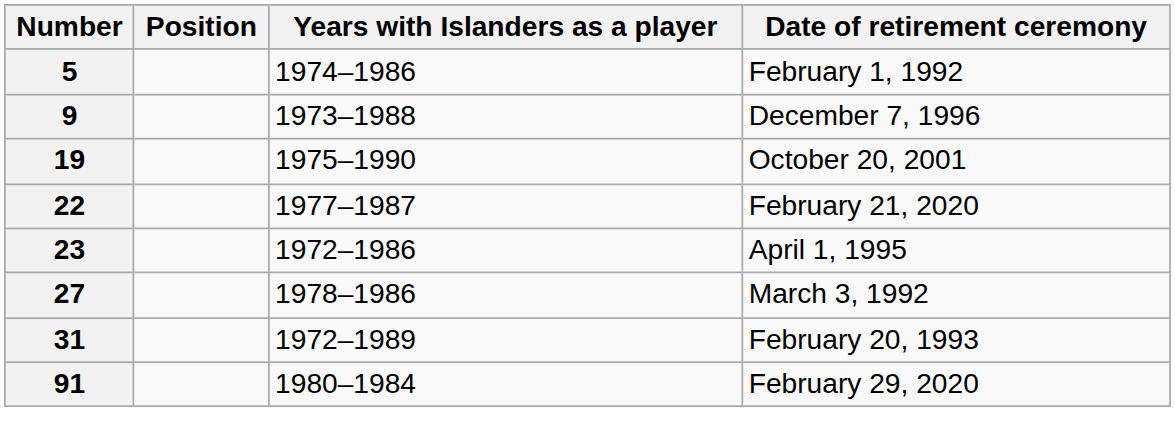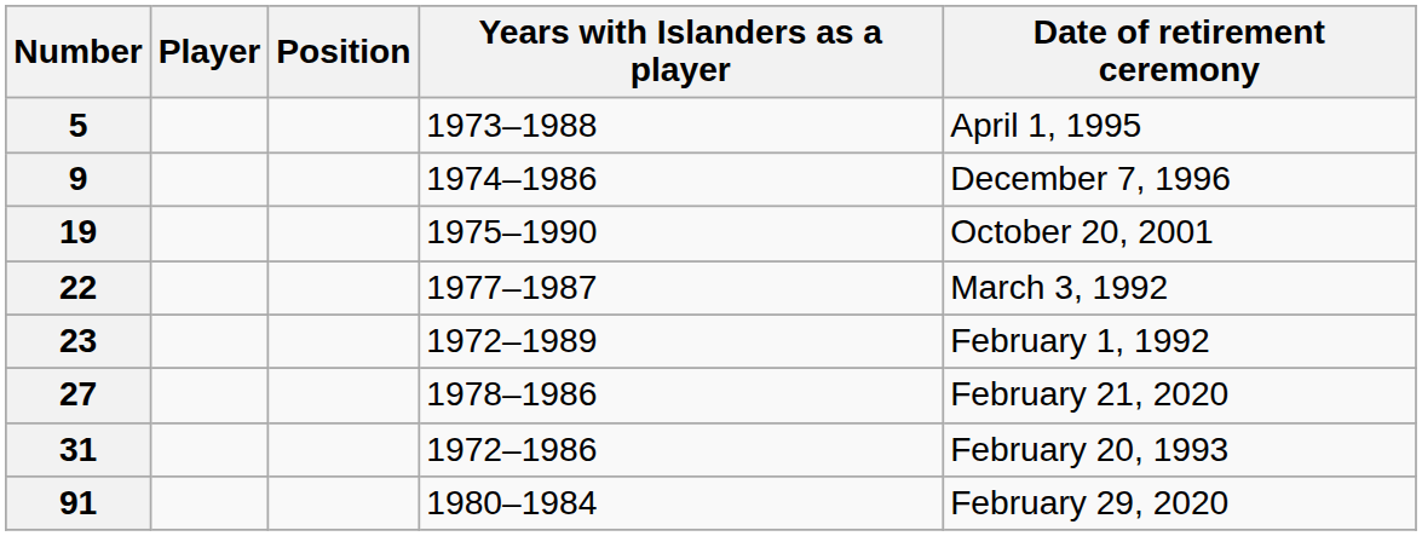+ column: Player
5 | Years with Islanders as a player: 1974–1986 -> 1973–1988
5 | Date of retirement ceremony: February 1, 1992 -> April 1, 1995
9 | Years with Islanders as a player: 1973–1988 -> 1974–1986
22 | Date of retirement ceremony: February 21, 2020 -> March 3, 1992
23 | Years with Islanders as a player: 1972–1986 -> 1972–1989
23 | Date of retirement ceremony: April 1, 1995 -> February 1, 1992
27 | Date of retirement ceremony: March 3, 1992 -> February 21, 2020
31 | Years with Islanders as a player: 1972–1989 -> 1972–1986
